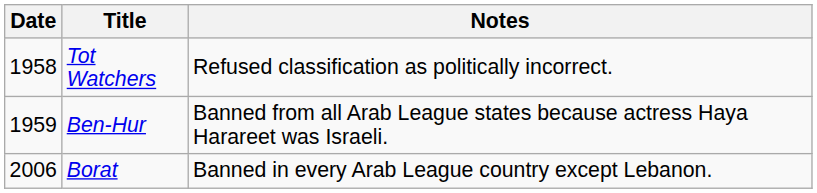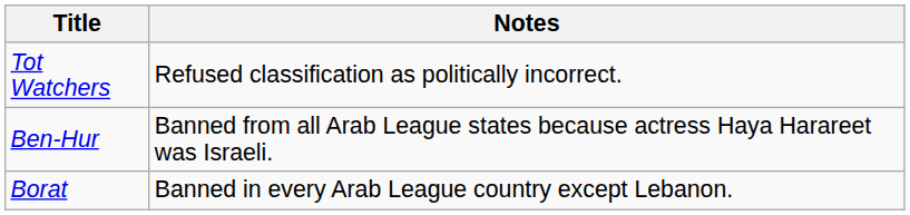- column: Date | 1958 | 1959 | 2006
